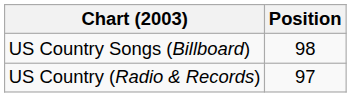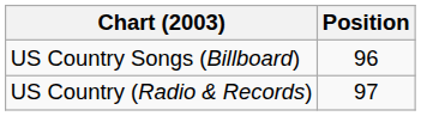US Country Songs (Billboard) | Position: 98 -> 96
